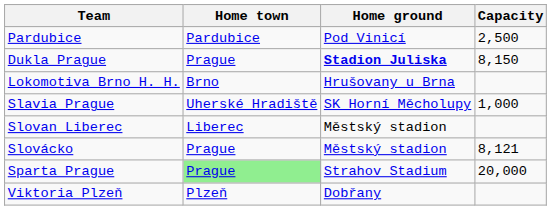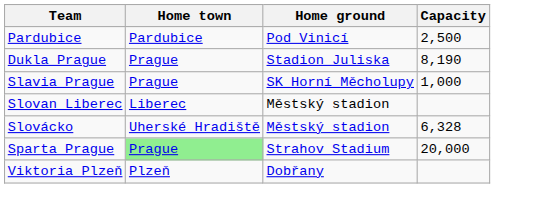Dukla Prague | Home ground: bold -> normal
Dukla Prague | Capacity: 8,150 -> 8,190
- row: Lokomotiva Brno H. H. | Brno | Hrušovany u Brna
Slavia Prague | Home town: Uherské Hradiště -> Prague
Slovácko | Home town: Prague -> Uherské Hradiště
Slovácko | Capacity: 8,121 -> 6,328
